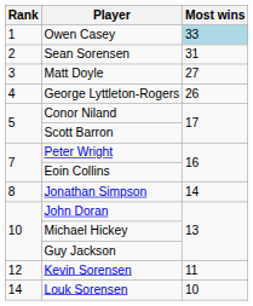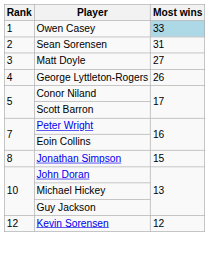Jonathan Simpson | Most wins: 14 -> 15
Kevin Sorensen | Most wins: 11 -> 12
- row: 14 | Louk Sorensen | 10
